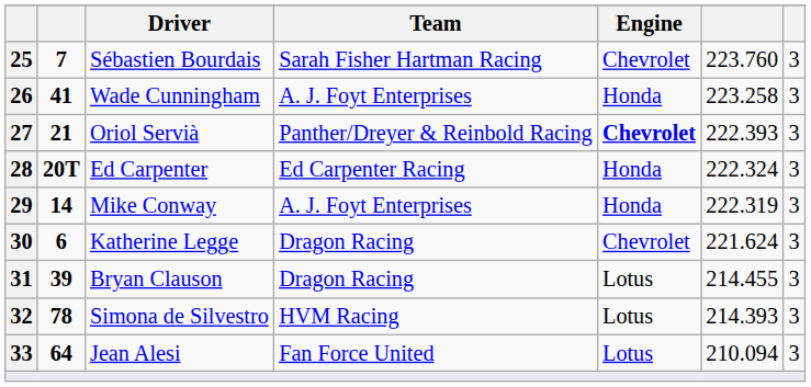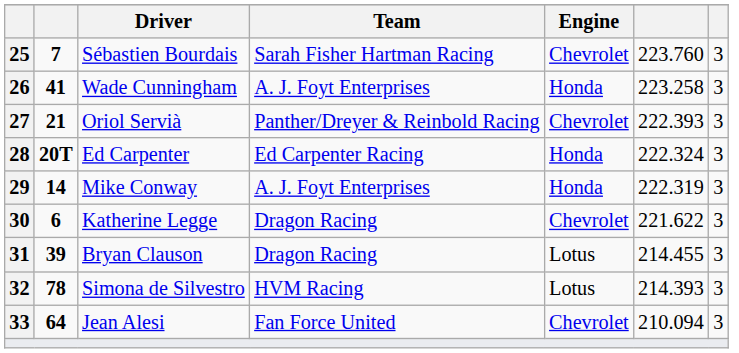27 | Engine: bold -> normal
30 | column 6: 221.624 -> 221.622
33 | Engine: Lotus -> Chevrolet
